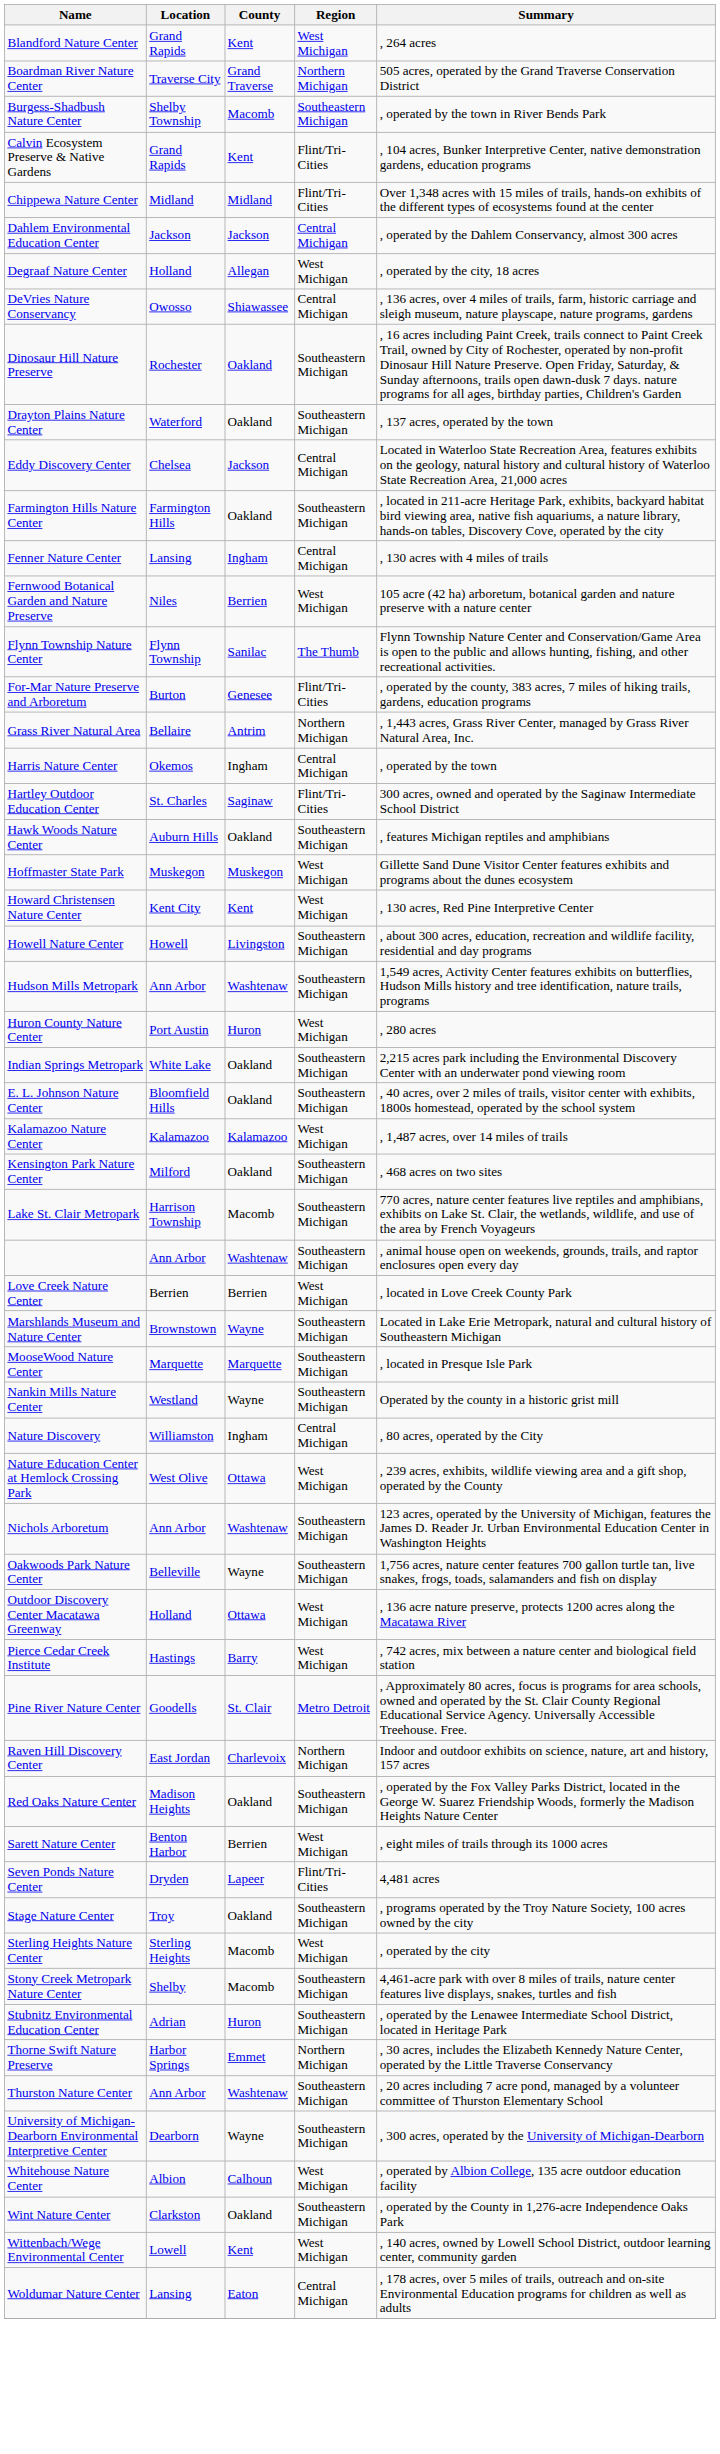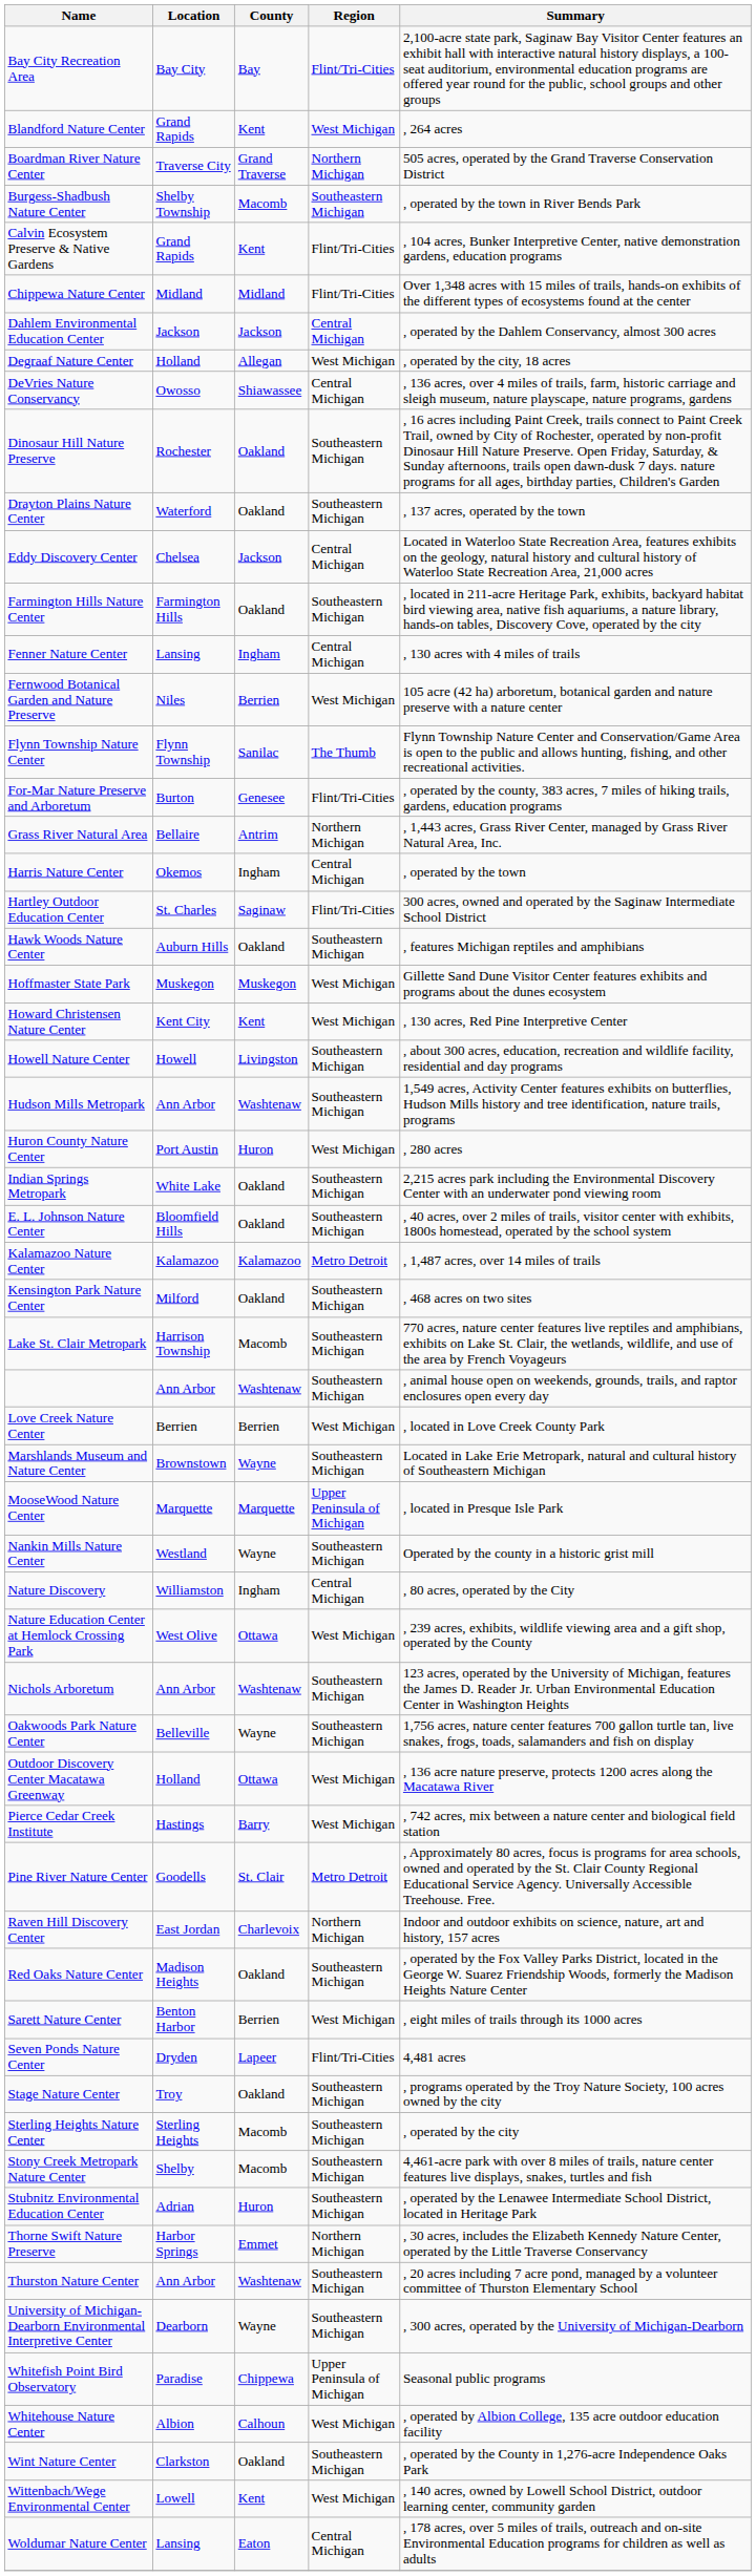+ row: Bay City Recreation Area | Bay City | Bay | Flint/Tri-Cities | 2,100-acre state park, Saginaw Bay Visitor Center features an exhibit hall with interactive natural history displays, a 100-seat auditorium, environmental education programs are offered year round for the public, school groups and other groups
Kalamazoo Nature Center | Region: West Michigan -> Metro Detroit
MooseWood Nature Center | Region: Southeastern Michigan -> Upper Peninsula of Michigan
Sterling Heights Nature Center | Region: West Michigan -> Southeastern Michigan
+ row: Whitefish Point Bird Observatory | Paradise | Chippewa | Upper Peninsula of Michigan | Seasonal public programs
